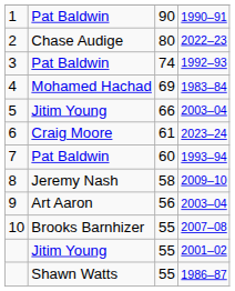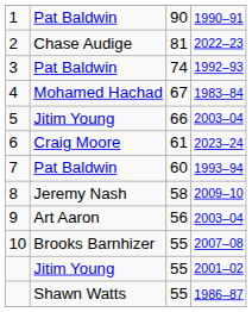2 | column 3: 80 -> 81
4 | column 3: 69 -> 67
